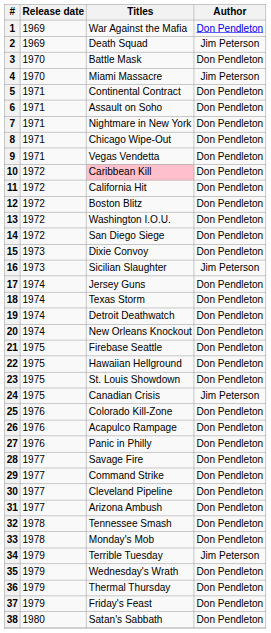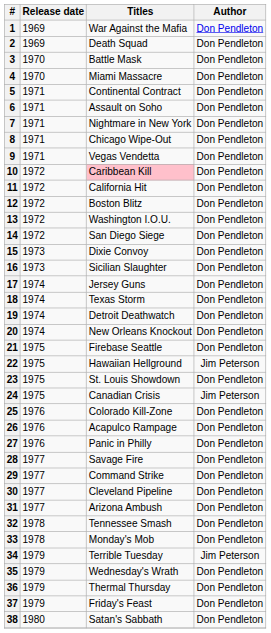2 | Author: Jim Peterson -> Don Pendleton
4 | Author: Jim Peterson -> Don Pendleton
16 | Author: Jim Peterson -> Don Pendleton
22 | Author: Don Pendleton -> Jim Peterson
